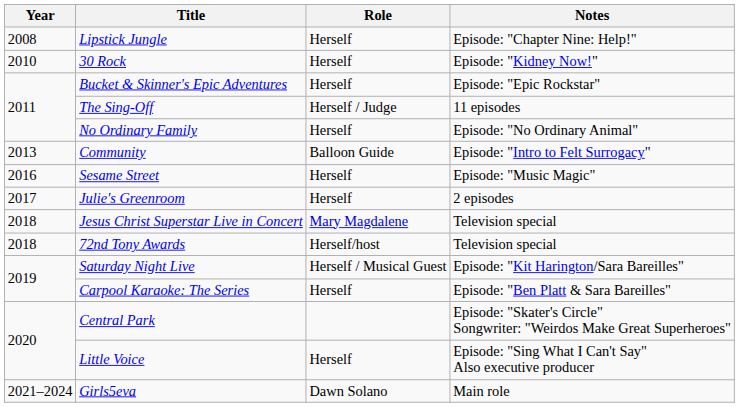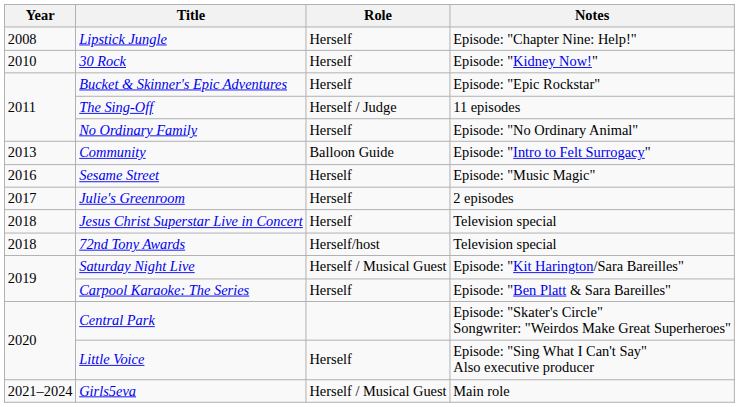Jesus Christ Superstar Live in Concert | Role: Mary Magdalene -> Herself
Girls5eva | Role: Dawn Solano -> Herself / Musical Guest
